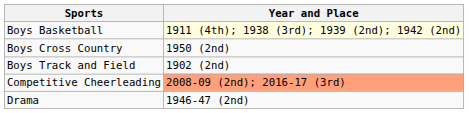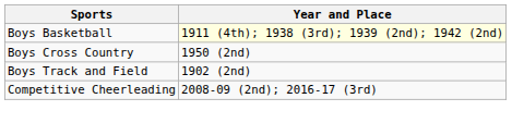Competitive Cheerleading | Year and Place: lightsalmon background -> no background
- row: Drama | 1946-47 (2nd)
